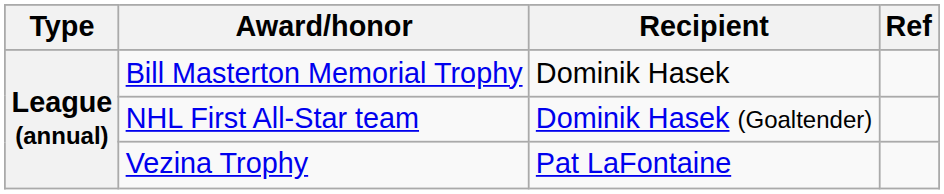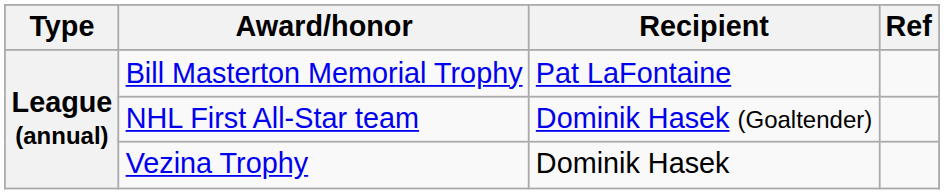Bill Masterton Memorial Trophy | Recipient: Dominik Hasek -> Pat LaFontaine
Vezina Trophy | Recipient: Pat LaFontaine -> Dominik Hasek
